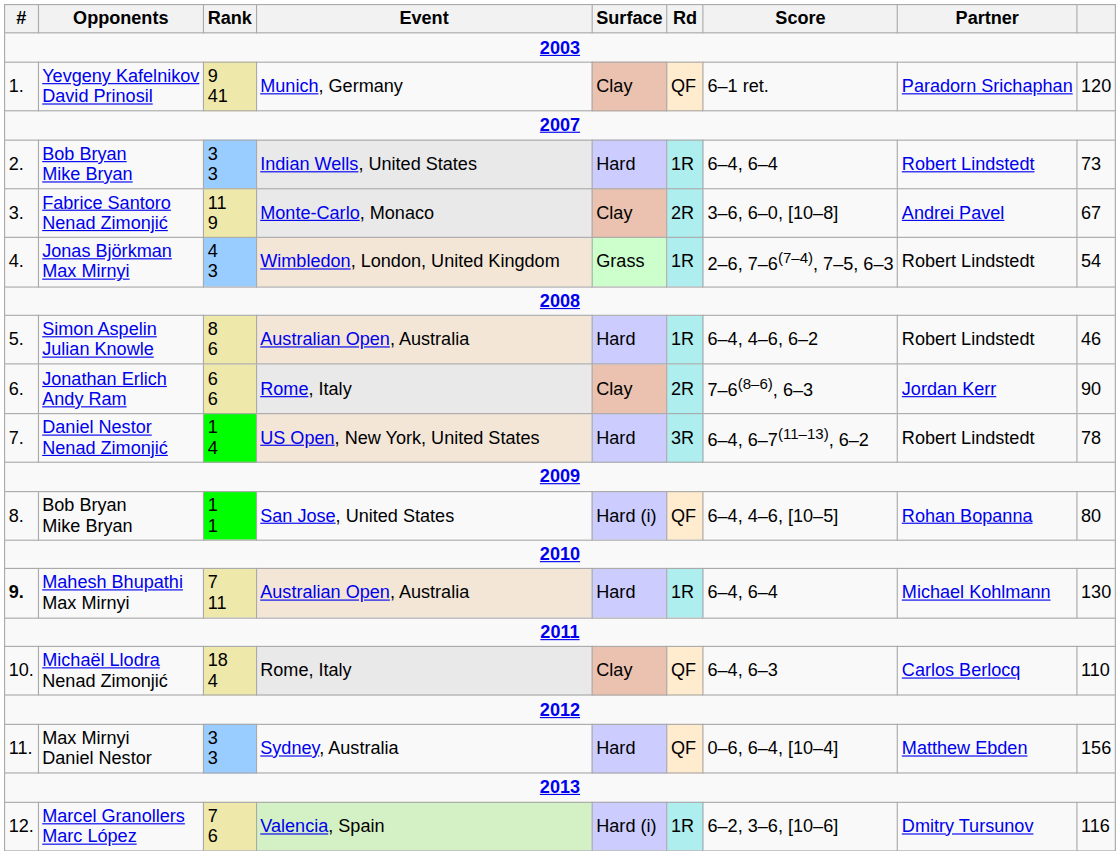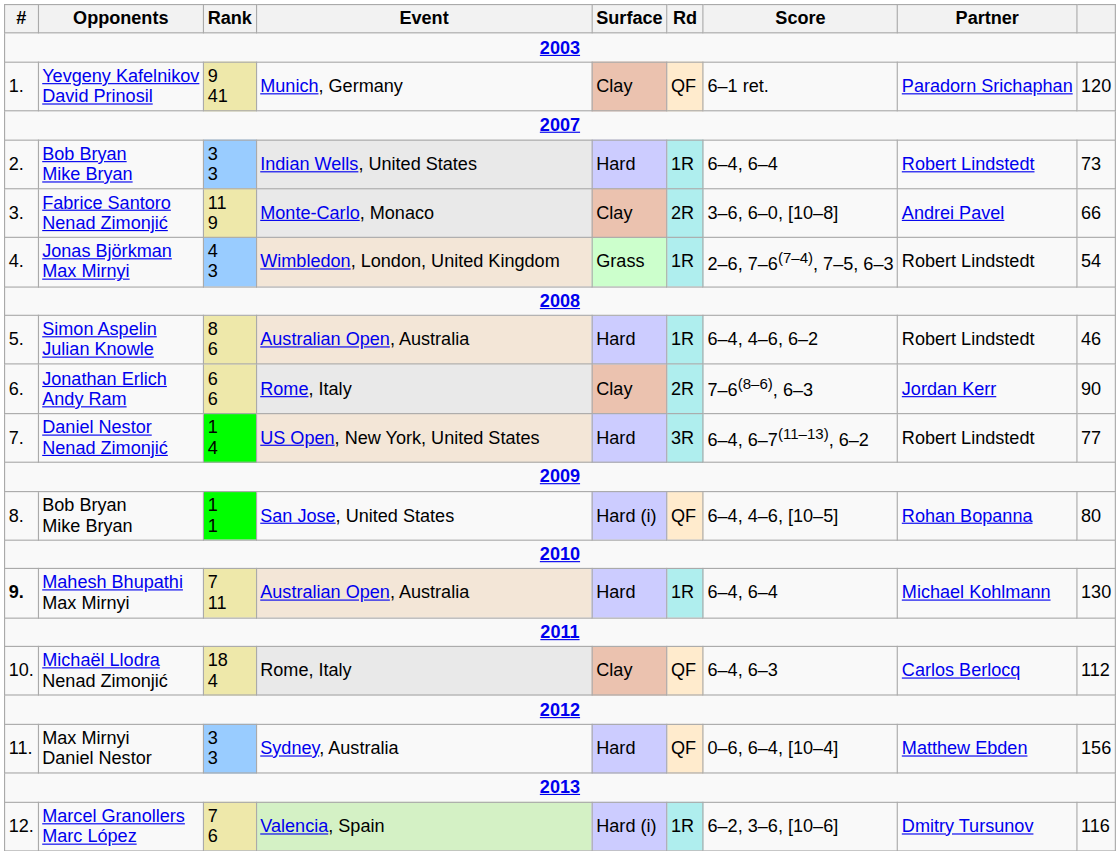Fabrice Santoro Nenad Zimonjić | column 9: 67 -> 66
Daniel Nestor Nenad Zimonjić | column 9: 78 -> 77
Michaël Llodra Nenad Zimonjić | column 9: 110 -> 112
